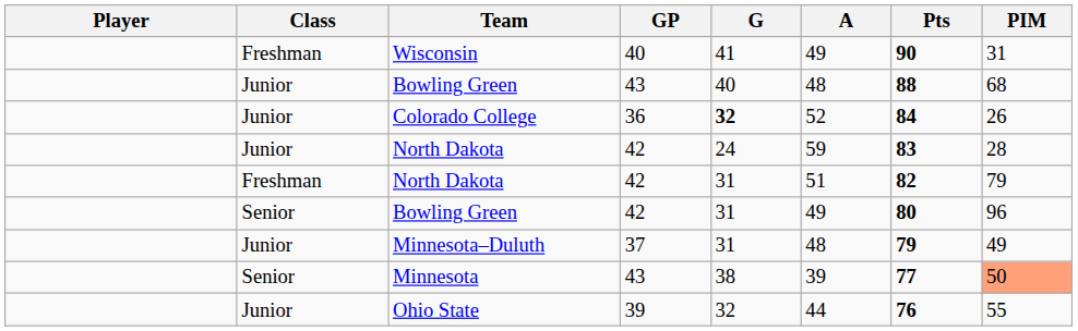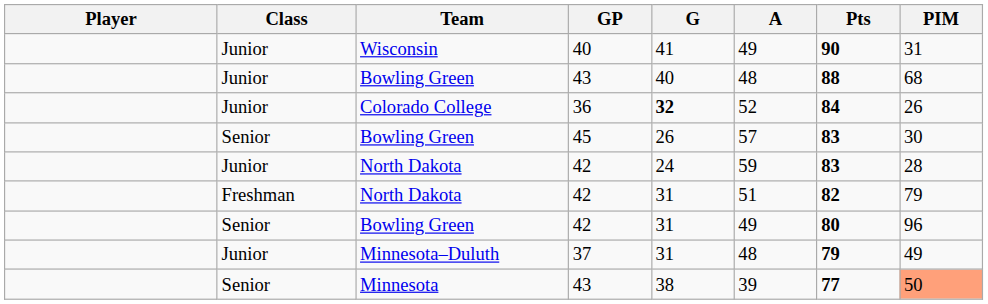Wisconsin | Class: Freshman -> Junior
+ row: Senior | Bowling Green | 45 | 26 | 57 | 83 | 30
- row: Junior | Ohio State | 39 | 32 | 44 | 76 | 55
